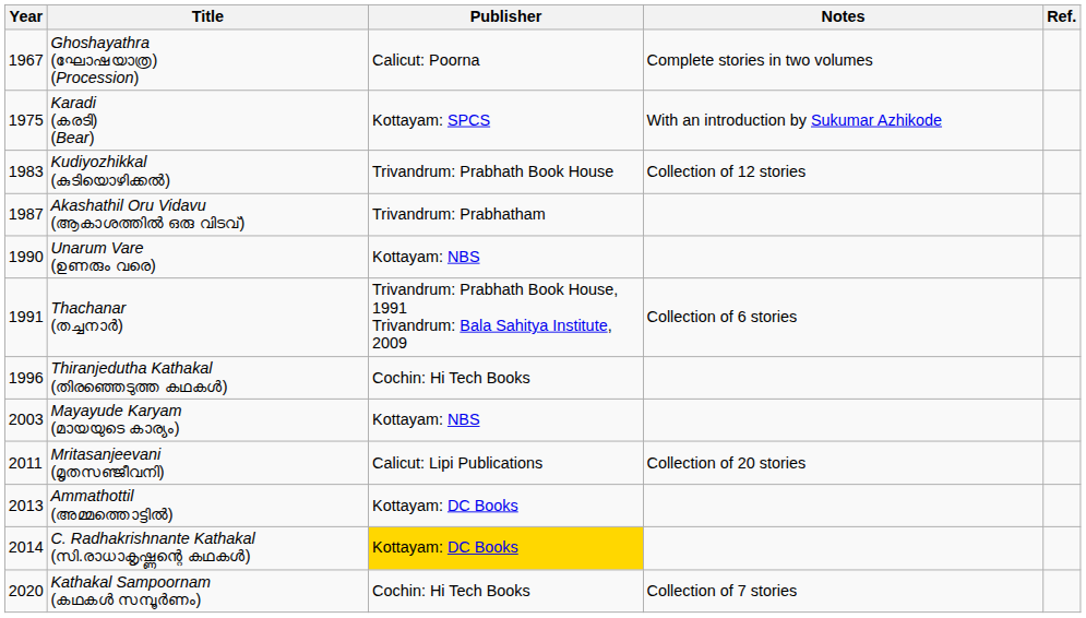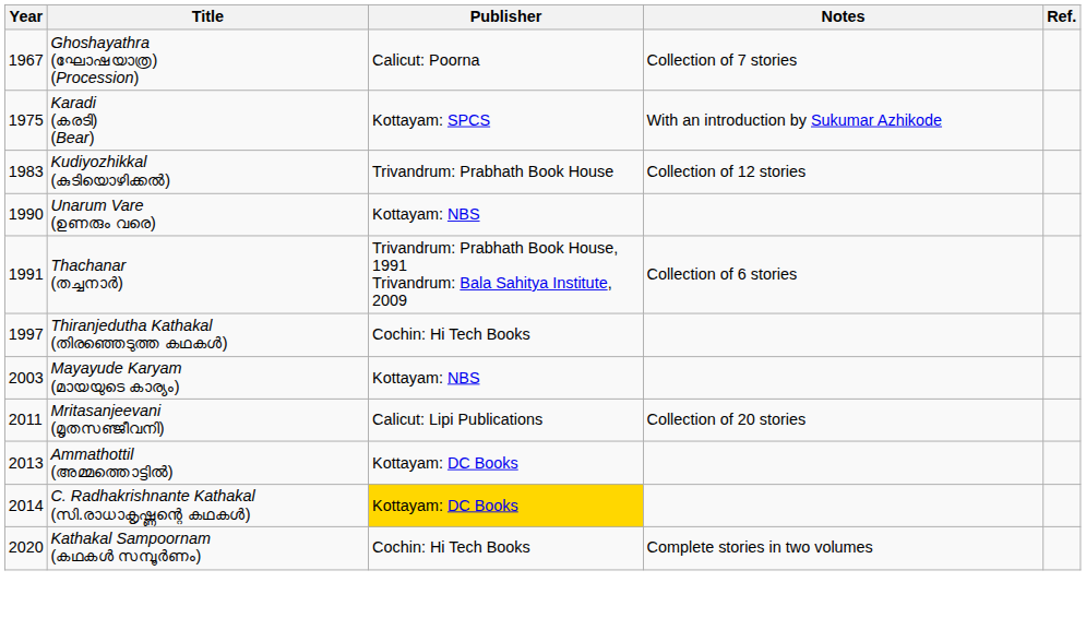Ghoshayathra (ഘോഷയാത്ര) (Procession) | Notes: Complete stories in two volumes -> Collection of 7 stories
- row: 1987 | Akashathil Oru Vidavu (ആകാശത്തിൽ ഒരു വിടവ്) | Trivandrum: Prabhatham
Thiranjedutha Kathakal (തിരഞ്ഞെടുത്ത കഥകൾ) | Year: 1996 -> 1997
Kathakal Sampoornam (കഥകൾ സമ്പൂർണം) | Notes: Collection of 7 stories -> Complete stories in two volumes
